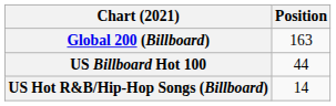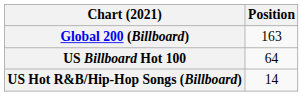US Billboard Hot 100 | Position: 44 -> 64
